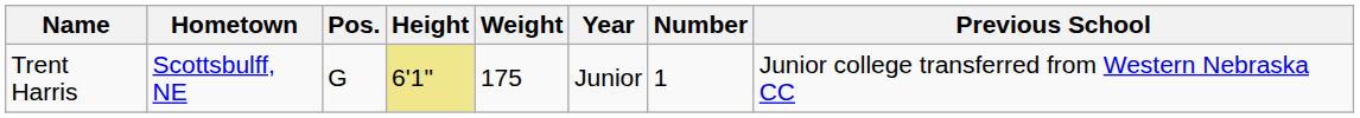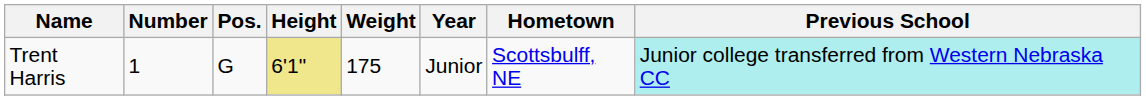columns swapped: Number <-> Hometown
Trent Harris | Previous School: no background -> paleturquoise background
